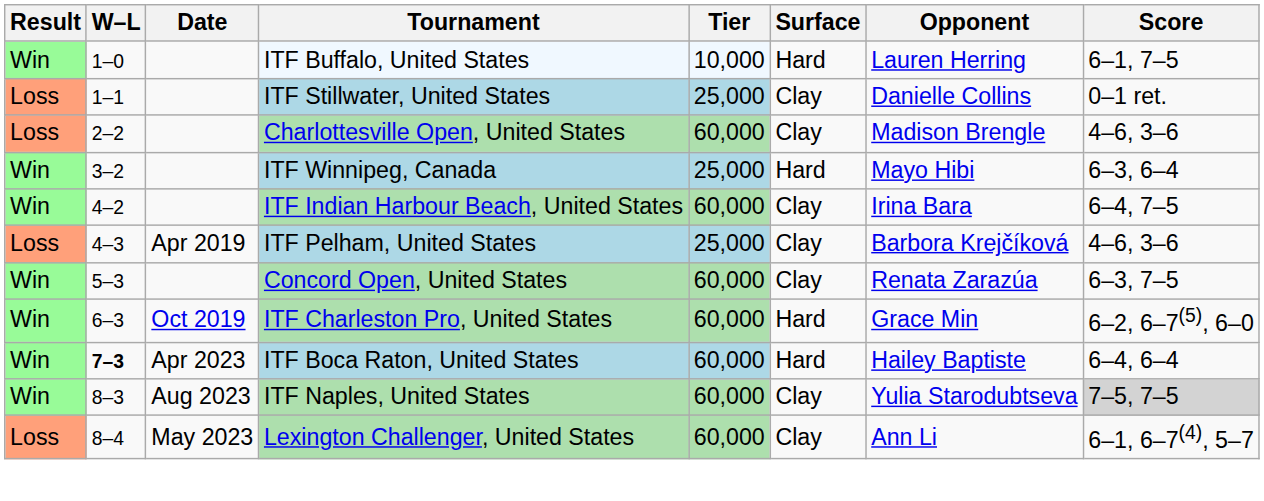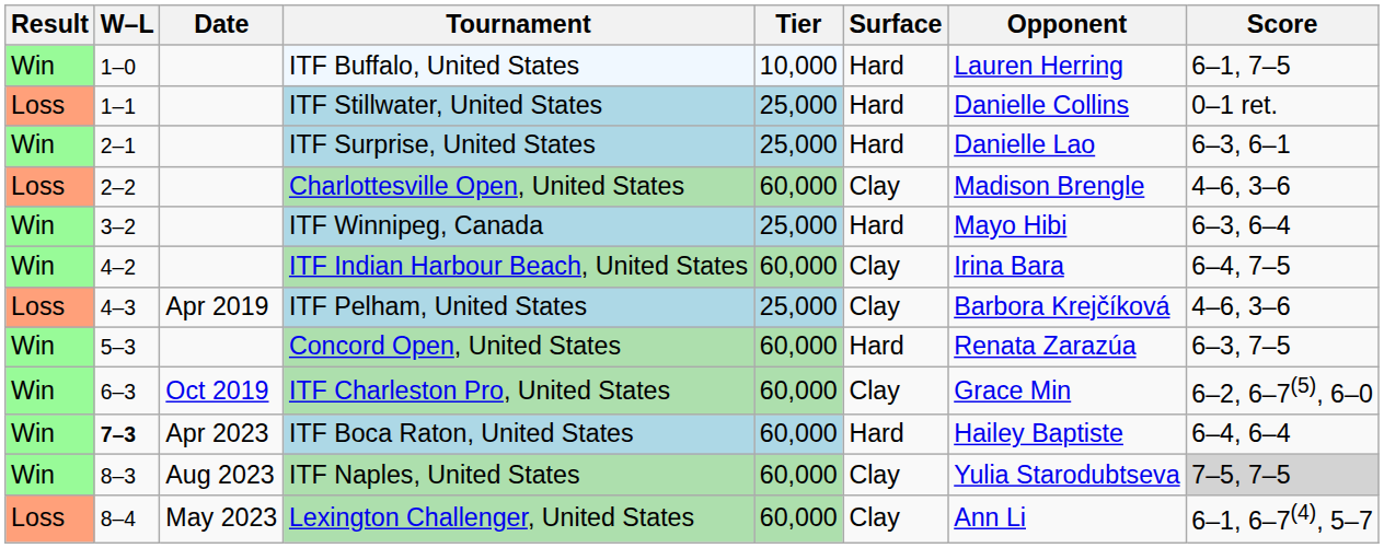ITF Stillwater, United States | Surface: Clay -> Hard
+ row: Win | 2–1 | ITF Surprise, United States | 25,000 | Hard | Danielle Lao | 6–3, 6–1
Concord Open, United States | Surface: Clay -> Hard
ITF Charleston Pro, United States | Surface: Hard -> Clay
